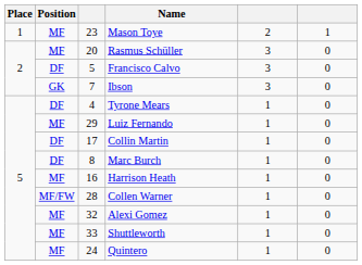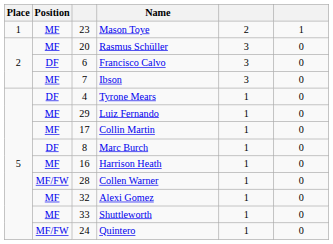Francisco Calvo | column 3: 5 -> 6
Ibson | Position: GK -> MF
Collin Martin | Position: DF -> MF
Quintero | Position: MF -> MF/FW
